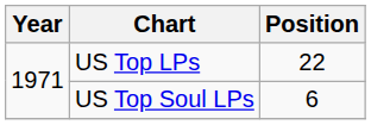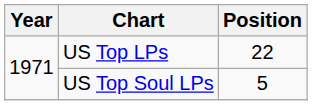US Top Soul LPs | Position: 6 -> 5
